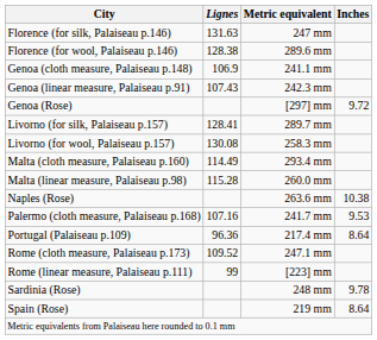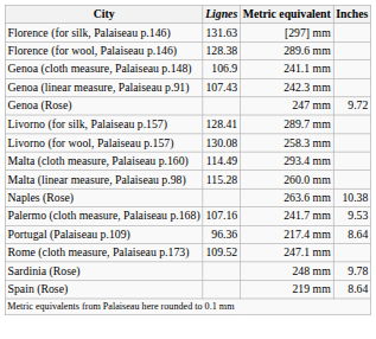Florence (for silk, Palaiseau p.146) | Metric equivalent: 247 mm -> [297] mm
Genoa (Rose) | Metric equivalent: [297] mm -> 247 mm
- row: Rome (linear measure, Palaiseau p.111) | 99 | [223] mm
